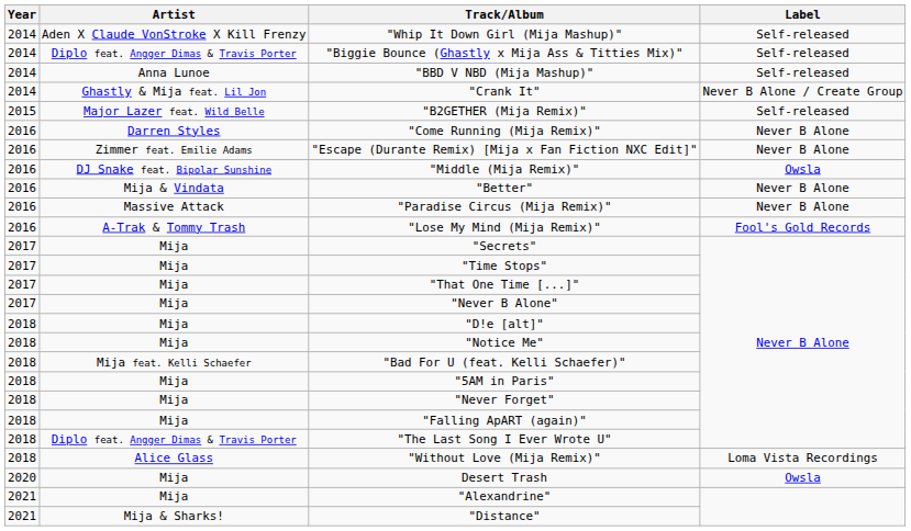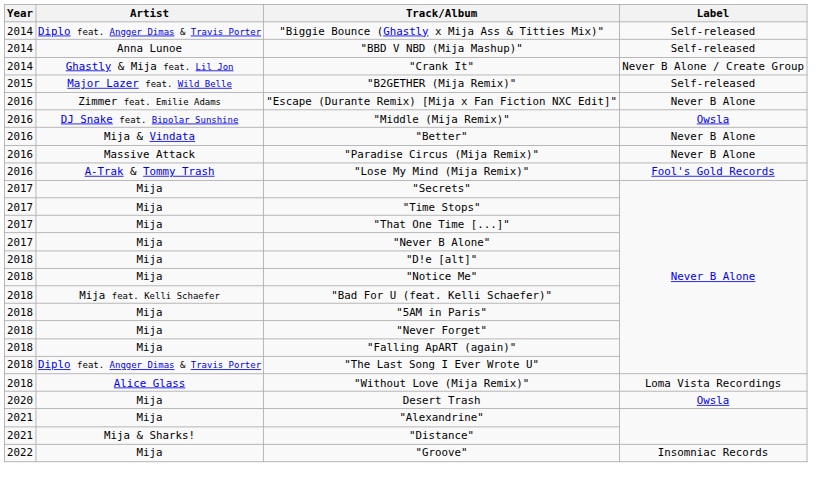- row: 2014 | Aden X Claude VonStroke X Kill Frenzy | "Whip It Down Girl (Mija Mashup)" | Self-released
- row: 2016 | Darren Styles | "Come Running (Mija Remix)" | Never B Alone
+ row: 2022 | Mija | "Groove" | Insomniac Records
